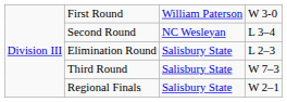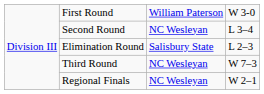Third Round | column 3: Salisbury State -> NC Wesleyan
Regional Finals | column 3: Salisbury State -> NC Wesleyan
